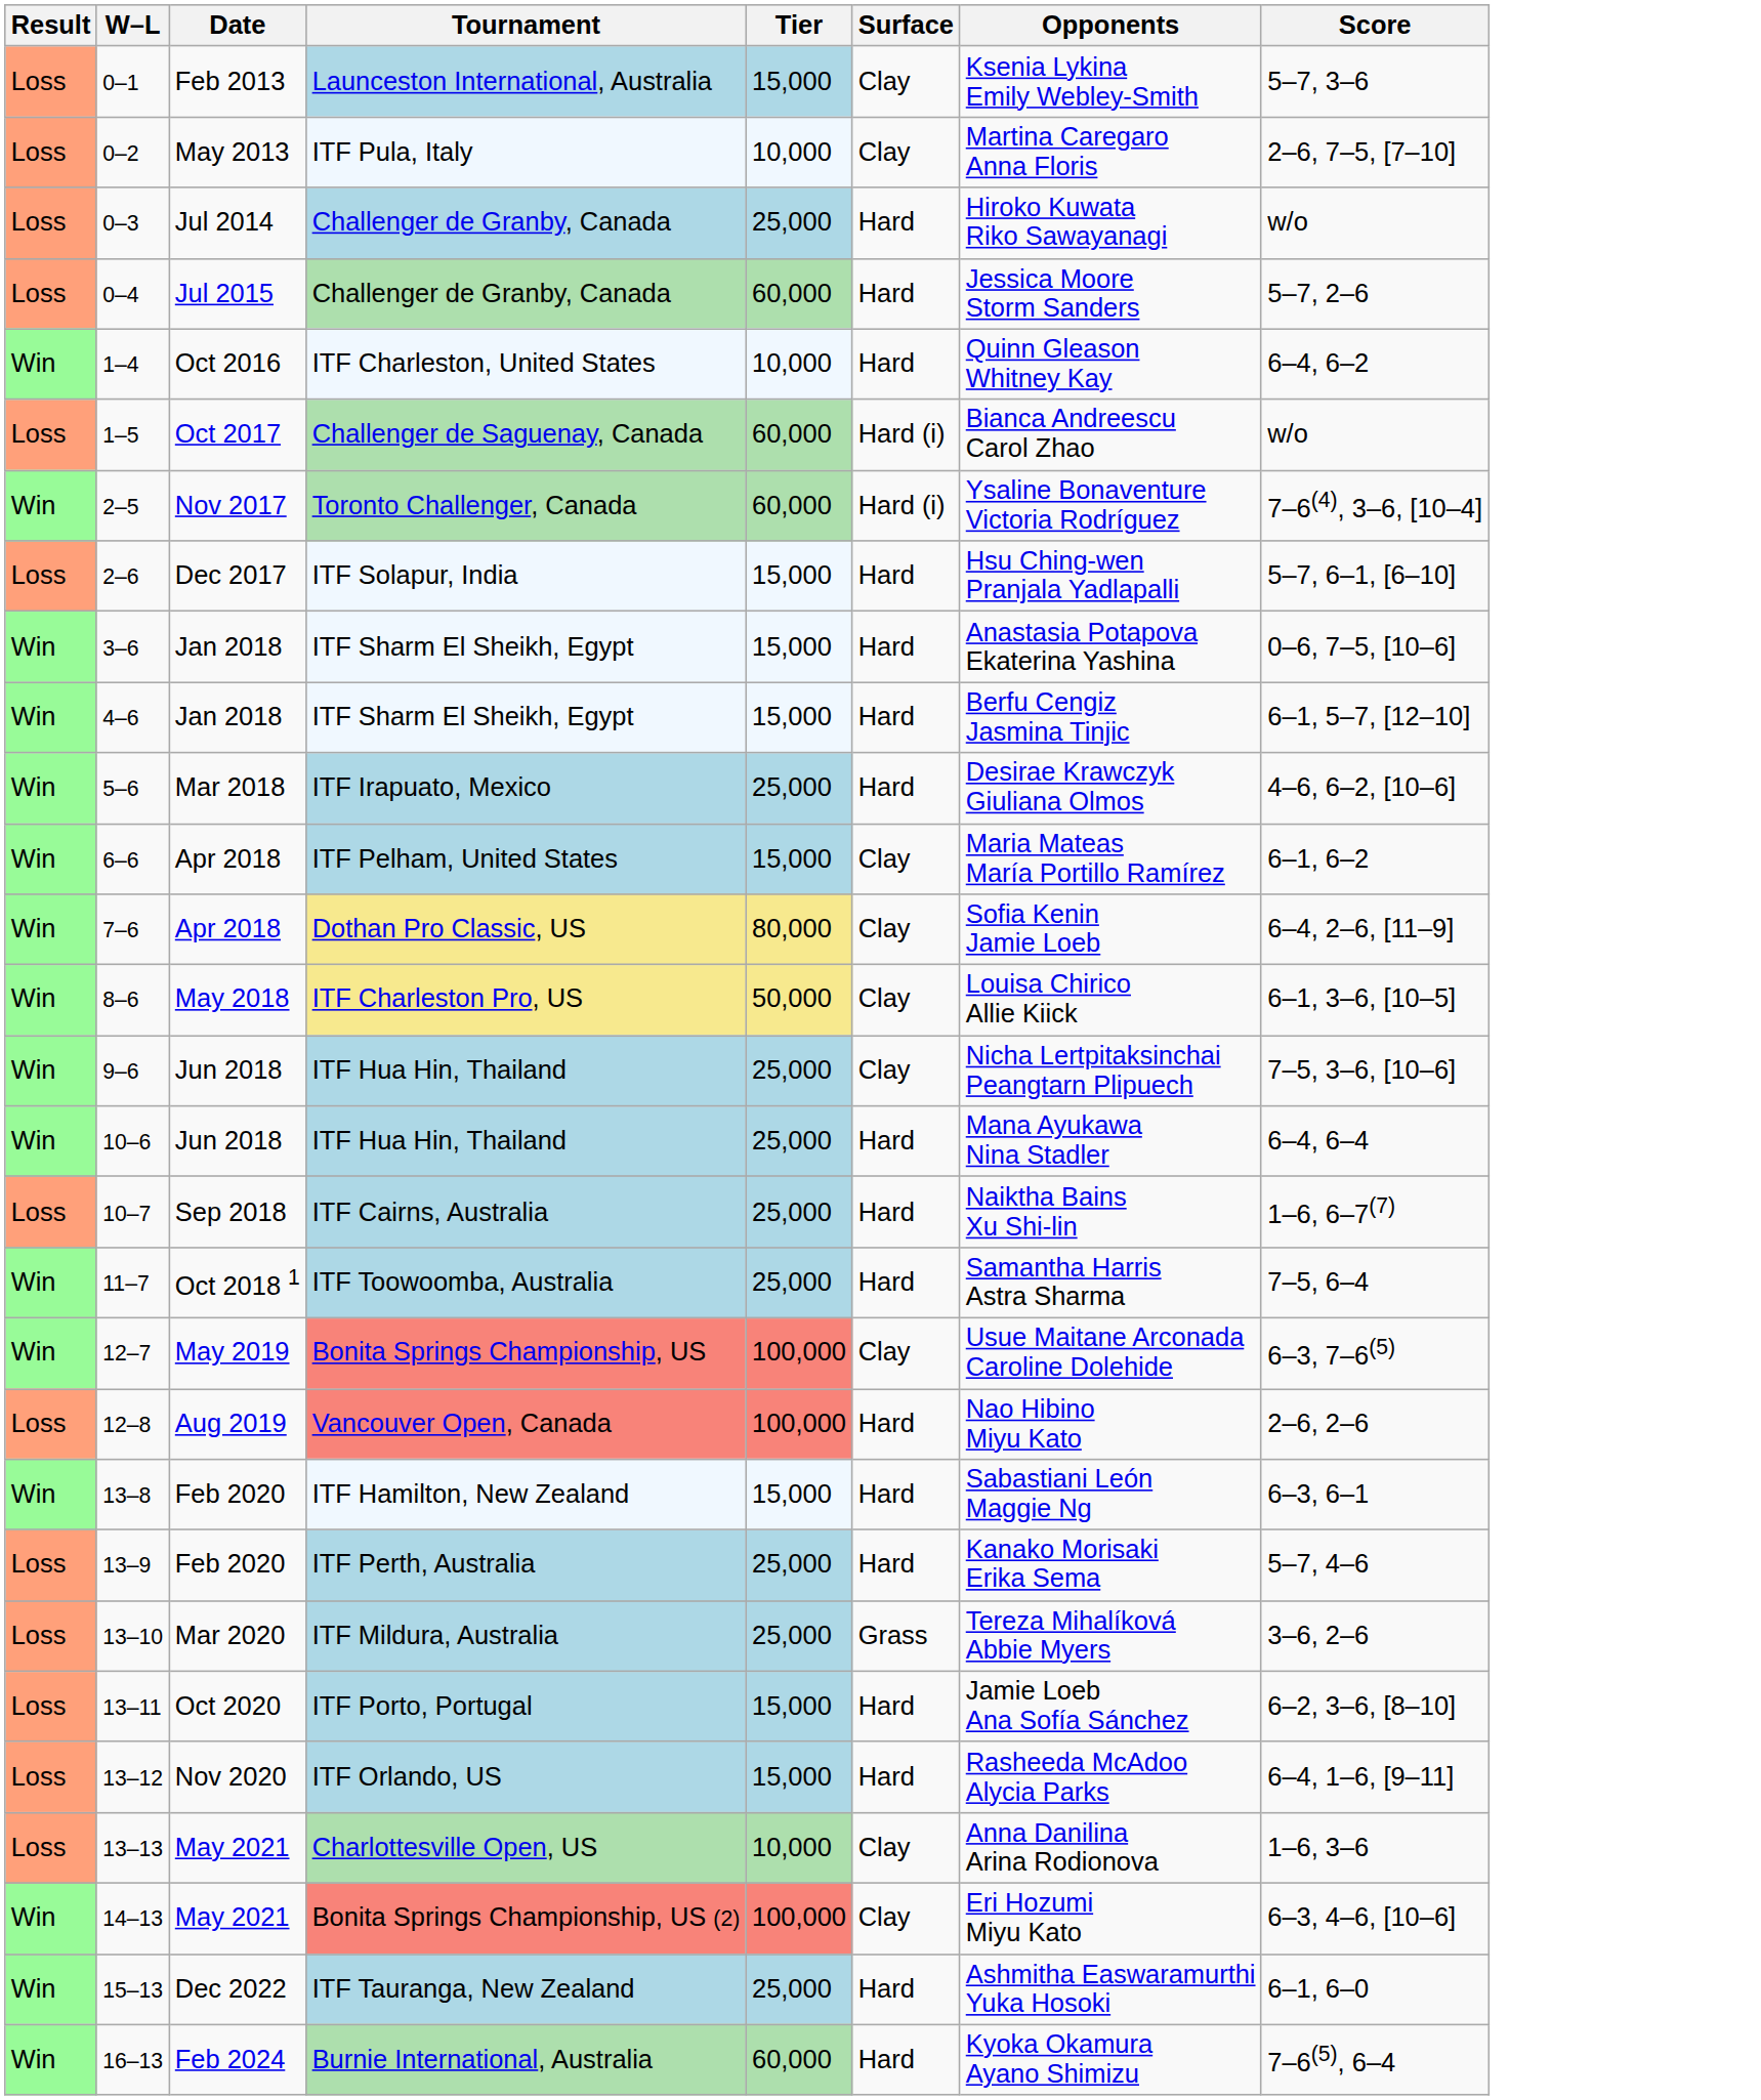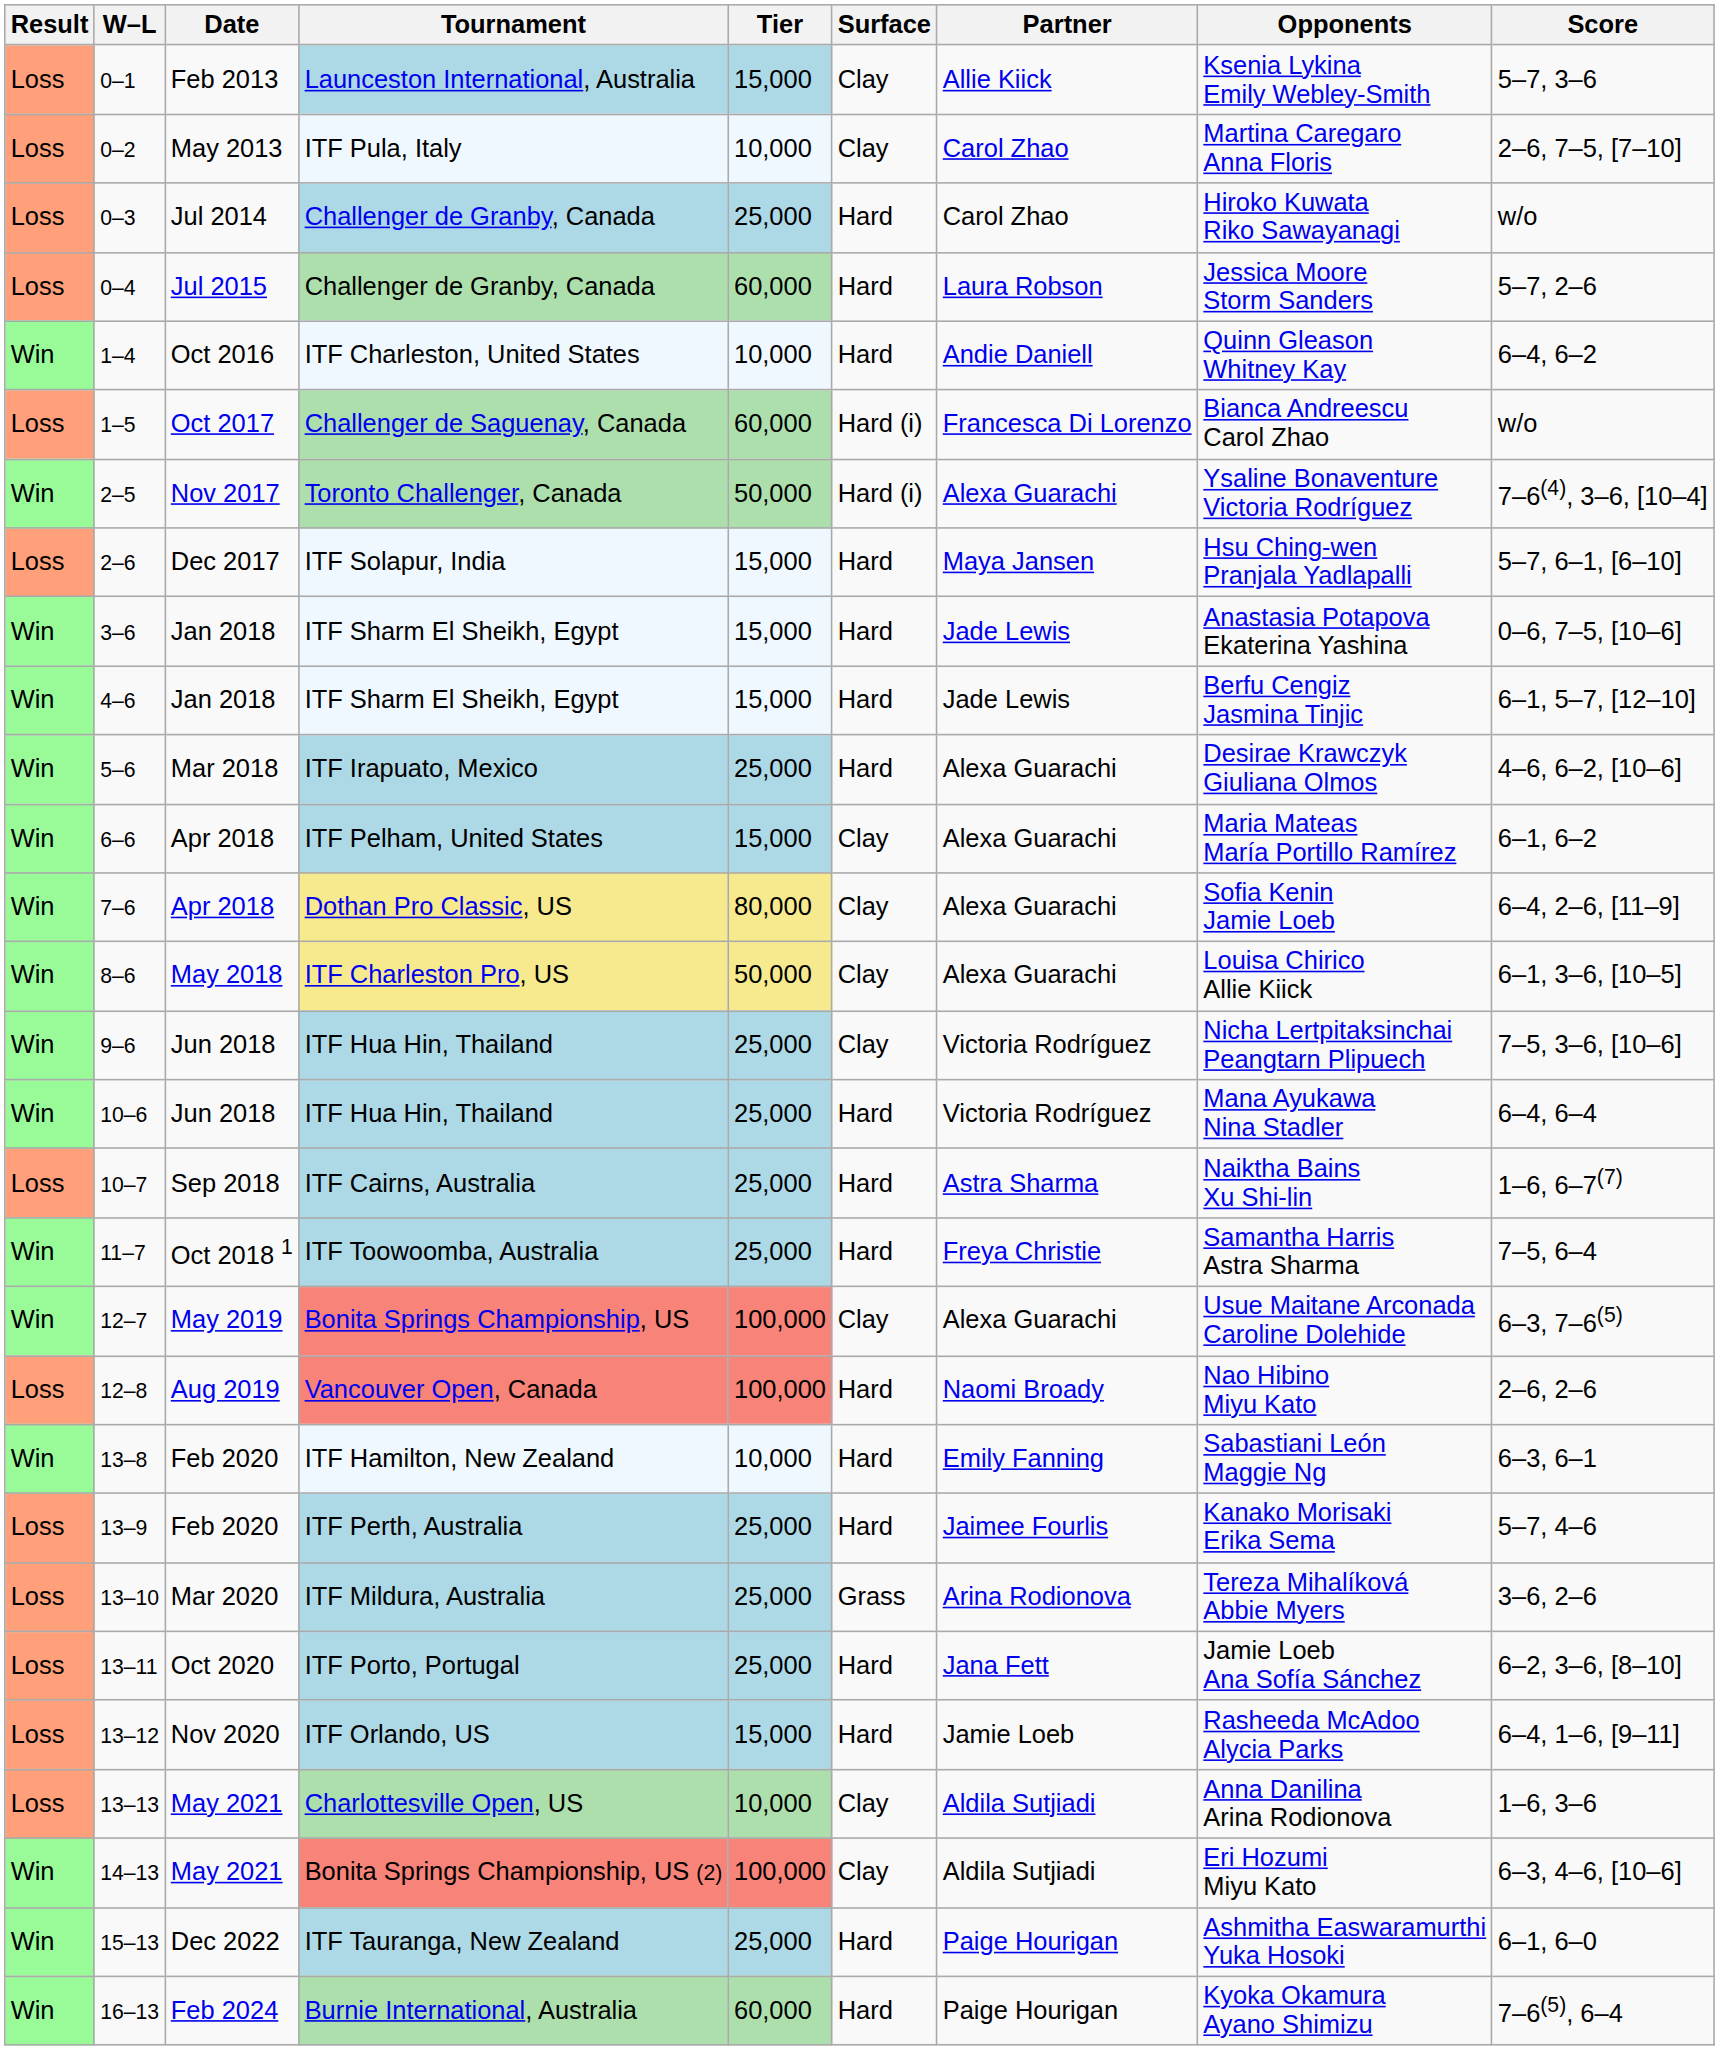+ column: Partner | Allie Kiick | Carol Zhao | Carol Zhao | Laura Robson | Andie Daniell | Francesca Di Lorenzo | Alexa Guarachi | Maya Jansen | Jade Lewis | Jade Lewis | Alexa Guarachi | Alexa Guarachi | Alexa Guarachi | Alexa Guarachi | Victoria Rodríguez | Victoria Rodríguez | Astra Sharma | Freya Christie | Alexa Guarachi | Naomi Broady | Emily Fanning | Jaimee Fourlis | Arina Rodionova | Jana Fett | Jamie Loeb | Aldila Sutjiadi | Aldila Sutjiadi | Paige Hourigan | Paige Hourigan
2–5 | Tier: 60,000 -> 50,000
13–8 | Tier: 15,000 -> 10,000
13–11 | Tier: 15,000 -> 25,000
